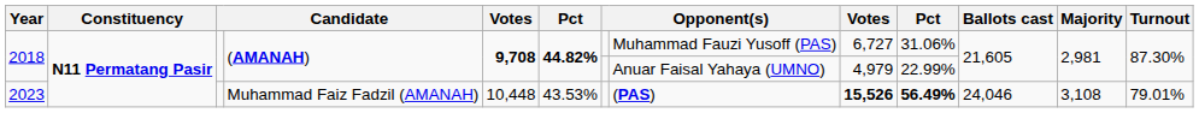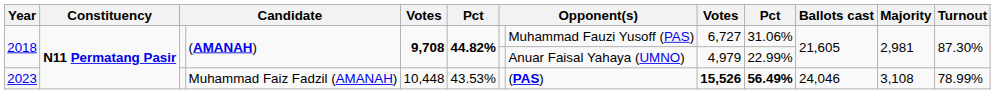2023 | Turnout: 79.01% -> 78.99%
